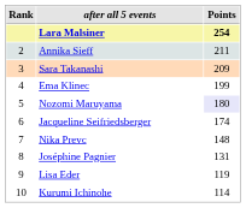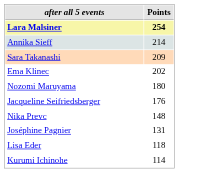- column: Rank | 2 | 3 | 4 | 5 | 6 | 7 | 8 | 9 | 10
Annika Sieff | Points: 211 -> 214
Ema Klinec | Points: 199 -> 202
Nozomi Maruyama | Points: lavender background -> no background
Jacqueline Seifriedsberger | Points: 174 -> 176
Lisa Eder | Points: 119 -> 118
